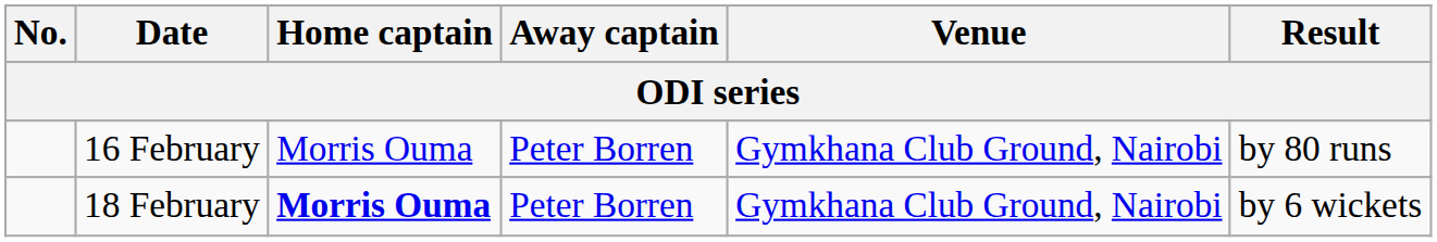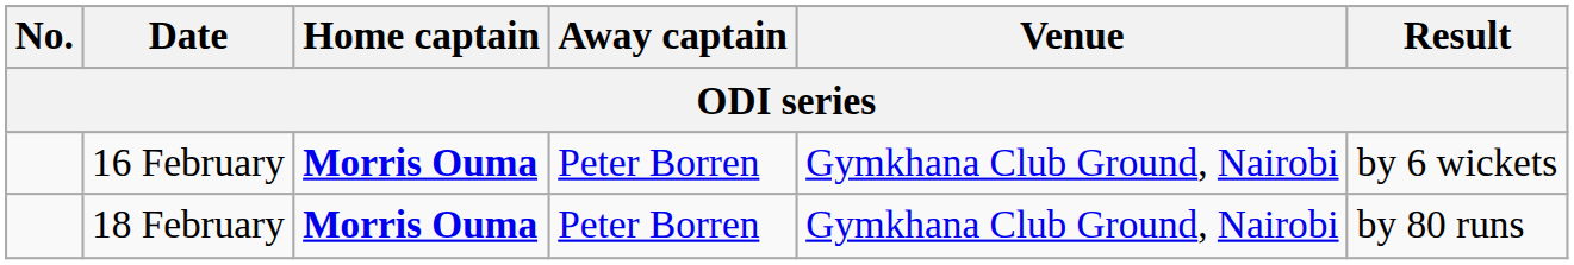16 February | Home captain: normal -> bold
16 February | Result: by 80 runs -> by 6 wickets
18 February | Result: by 6 wickets -> by 80 runs
